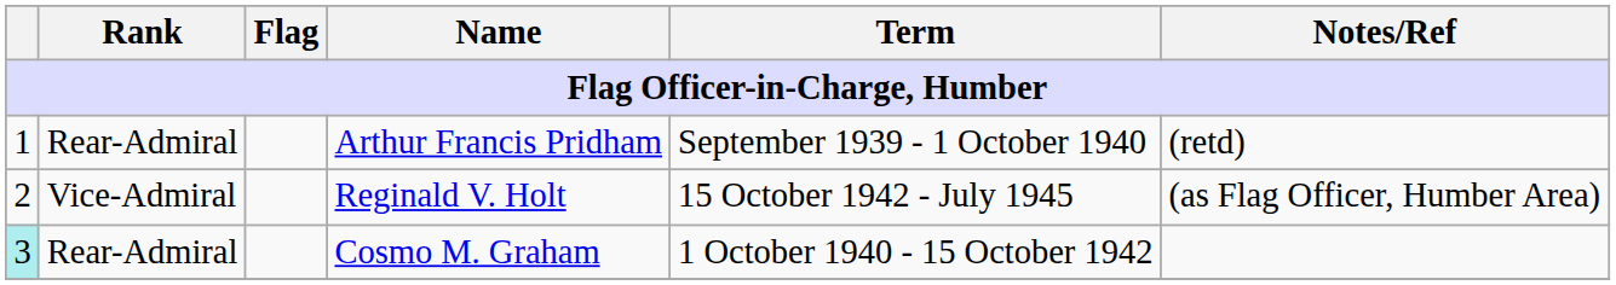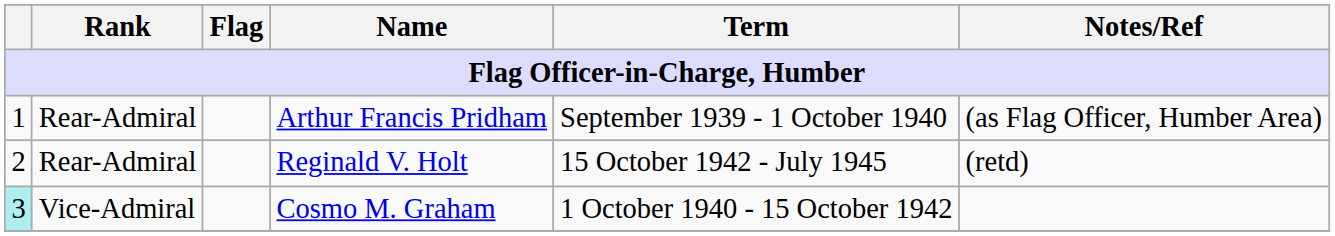Arthur Francis Pridham | Notes/Ref: (retd) -> (as Flag Officer, Humber Area)
Reginald V. Holt | Rank: Vice-Admiral -> Rear-Admiral
Reginald V. Holt | Notes/Ref: (as Flag Officer, Humber Area) -> (retd)
Cosmo M. Graham | Rank: Rear-Admiral -> Vice-Admiral
